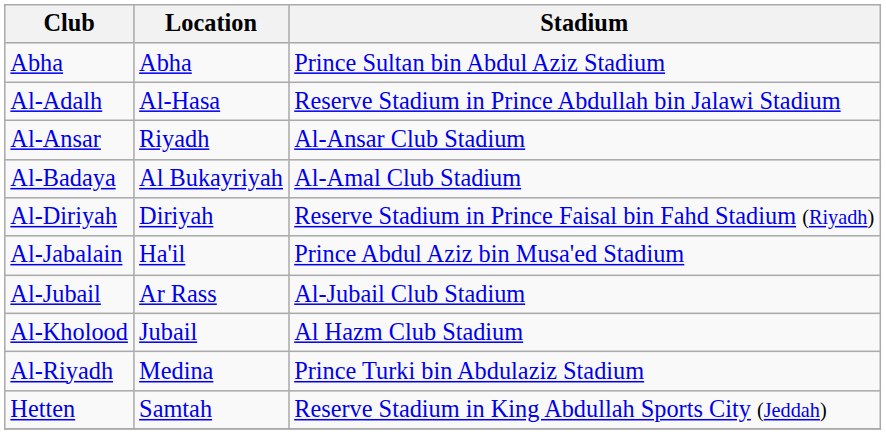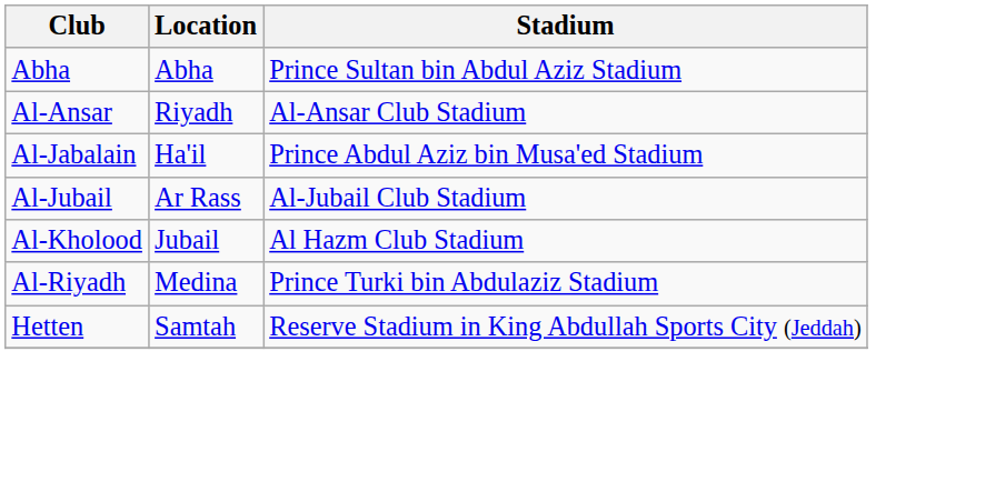- row: Al-Adalh | Al-Hasa | Reserve Stadium in Prince Abdullah bin Jalawi Stadium
- row: Al-Badaya | Al Bukayriyah | Al-Amal Club Stadium
- row: Al-Diriyah | Diriyah | Reserve Stadium in Prince Faisal bin Fahd Stadium (Riyadh)
